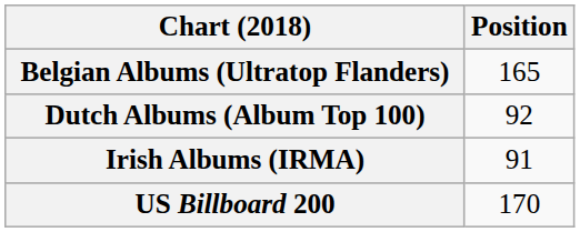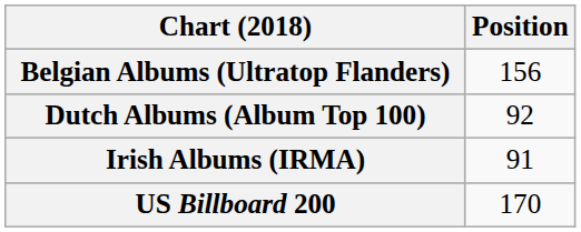Belgian Albums (Ultratop Flanders) | Position: 165 -> 156
